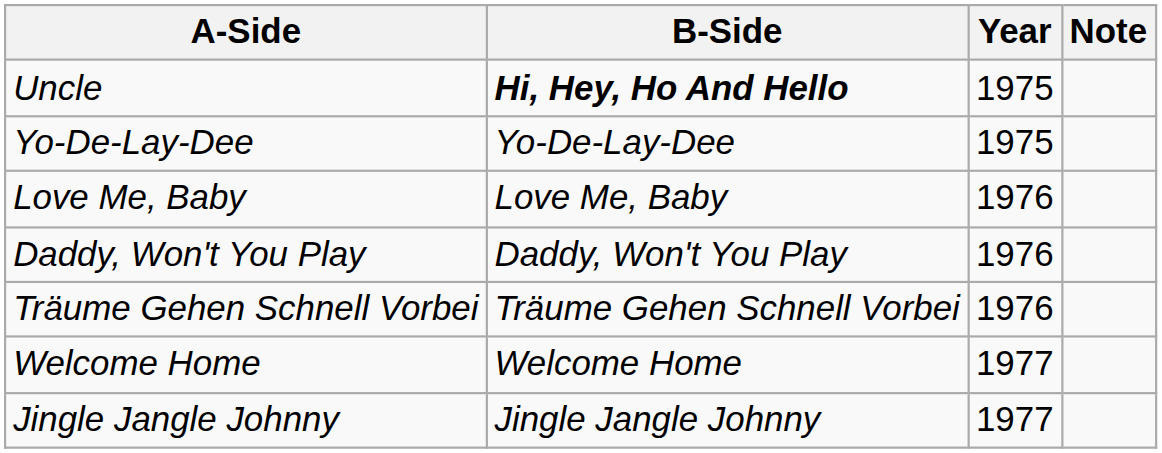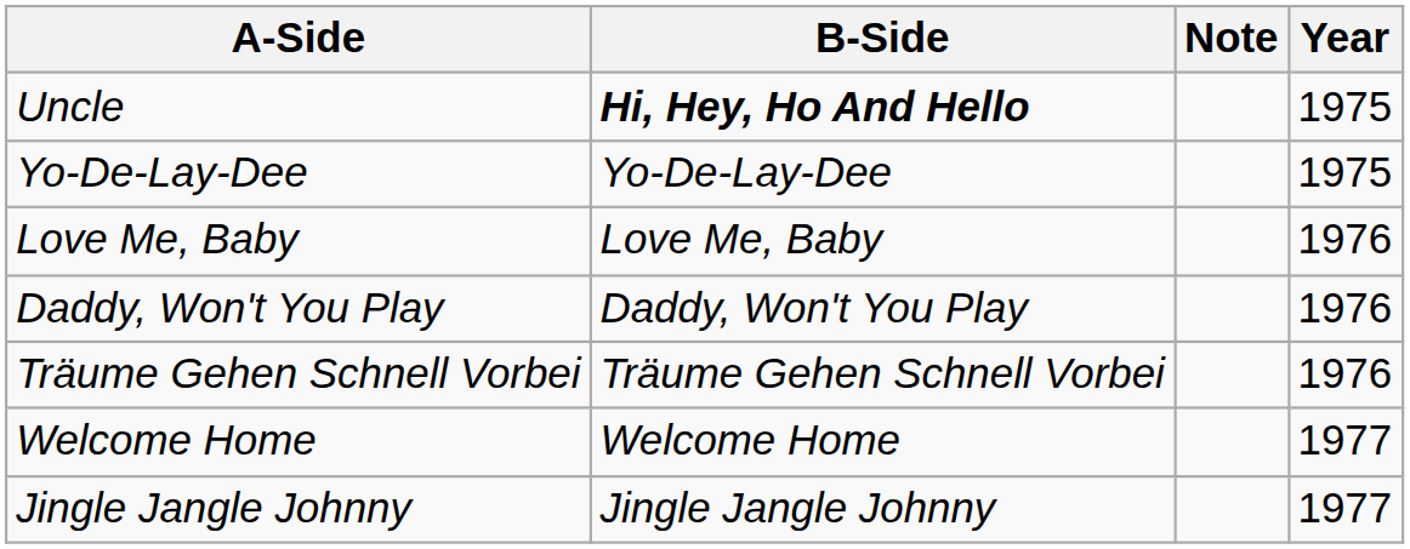columns swapped: Year <-> Note
